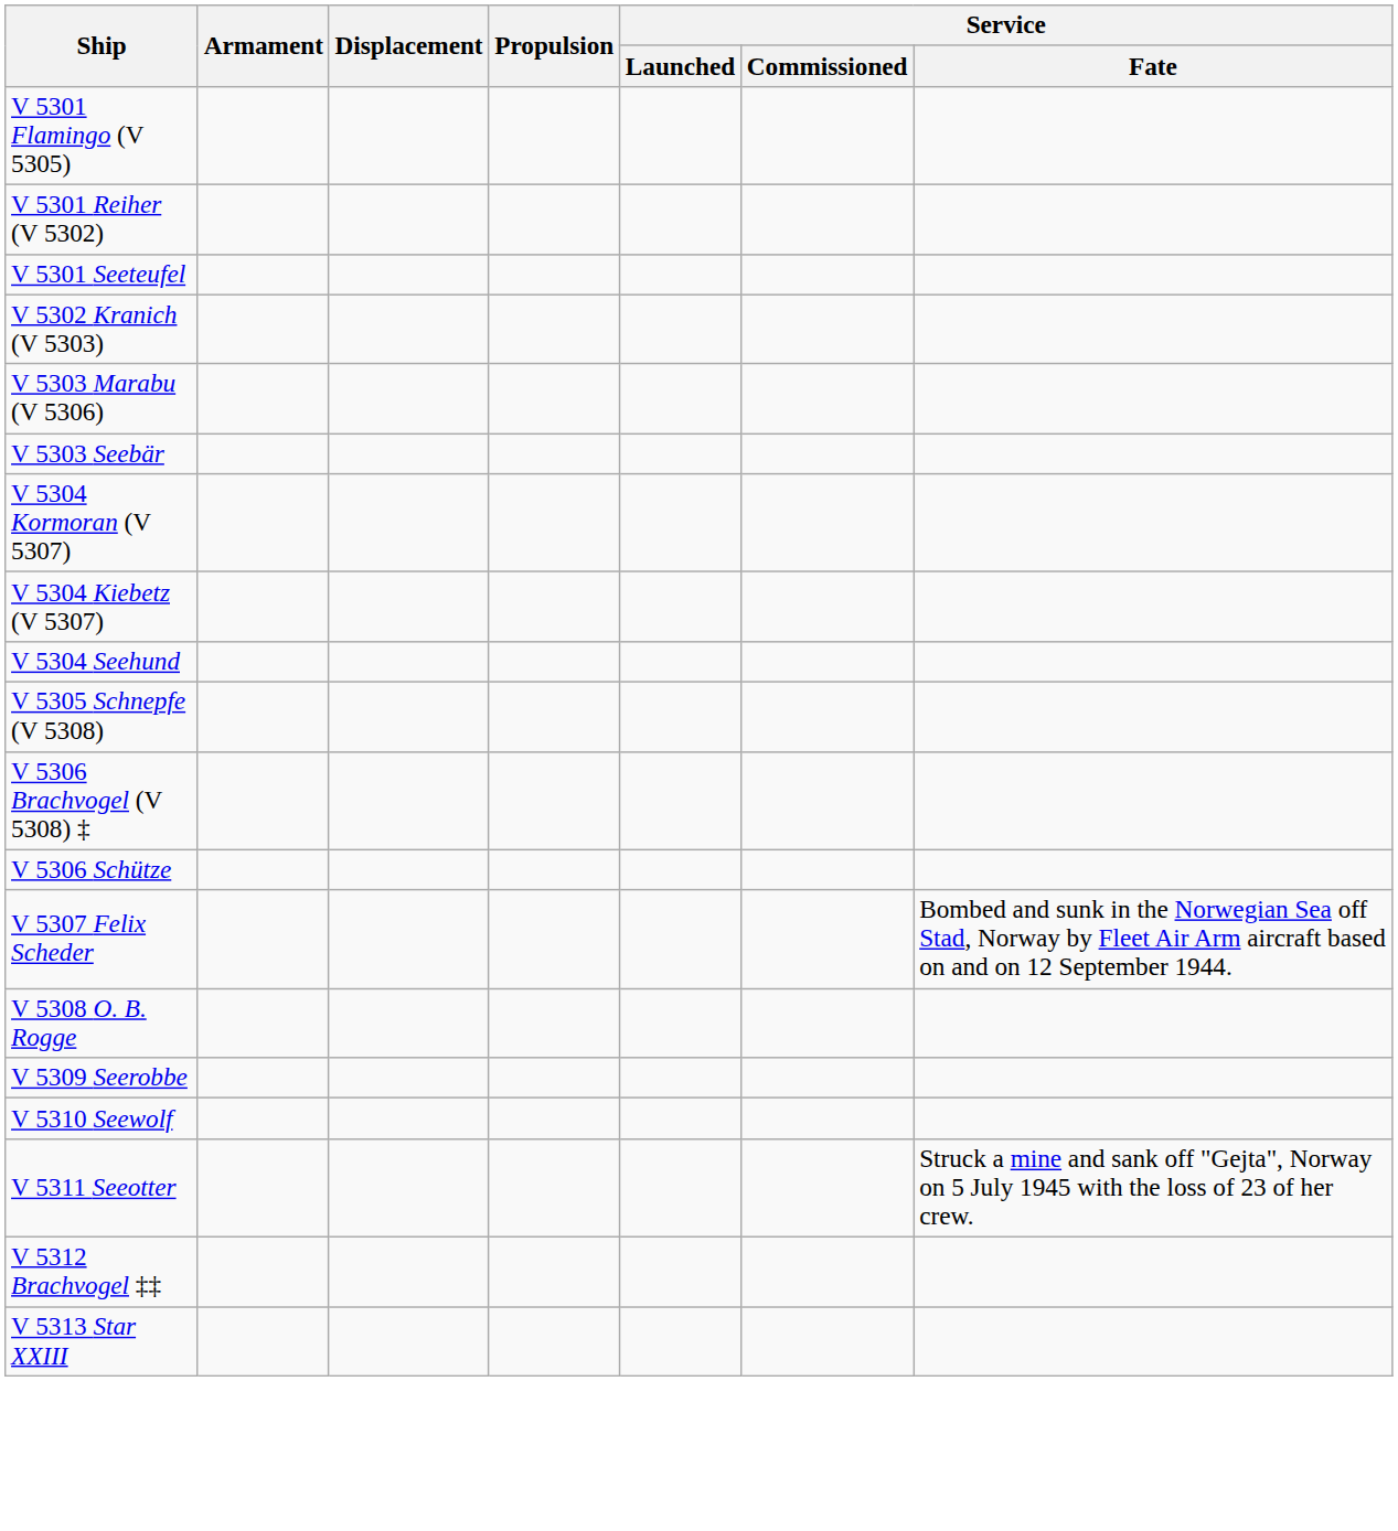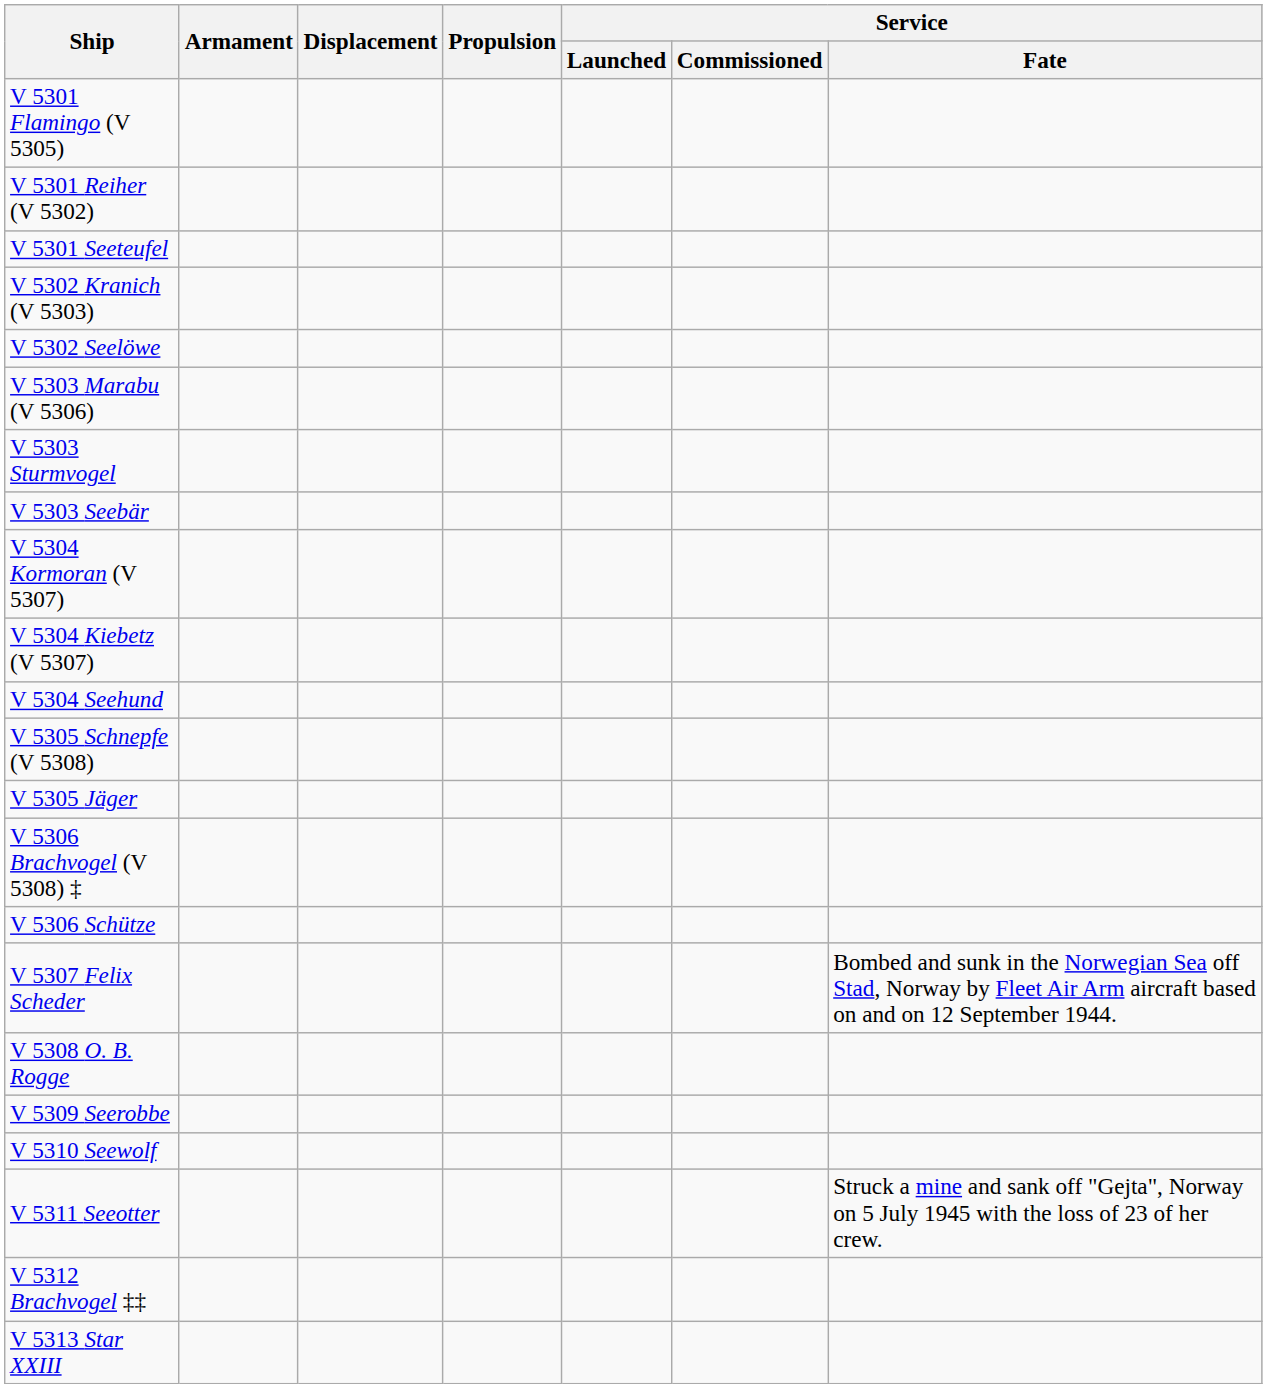+ row: V 5302 Seelöwe
+ row: V 5303 Sturmvogel
+ row: V 5305 Jäger
